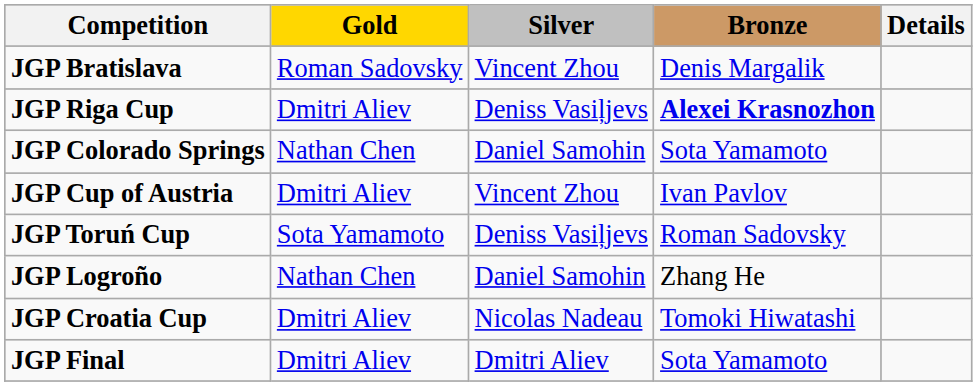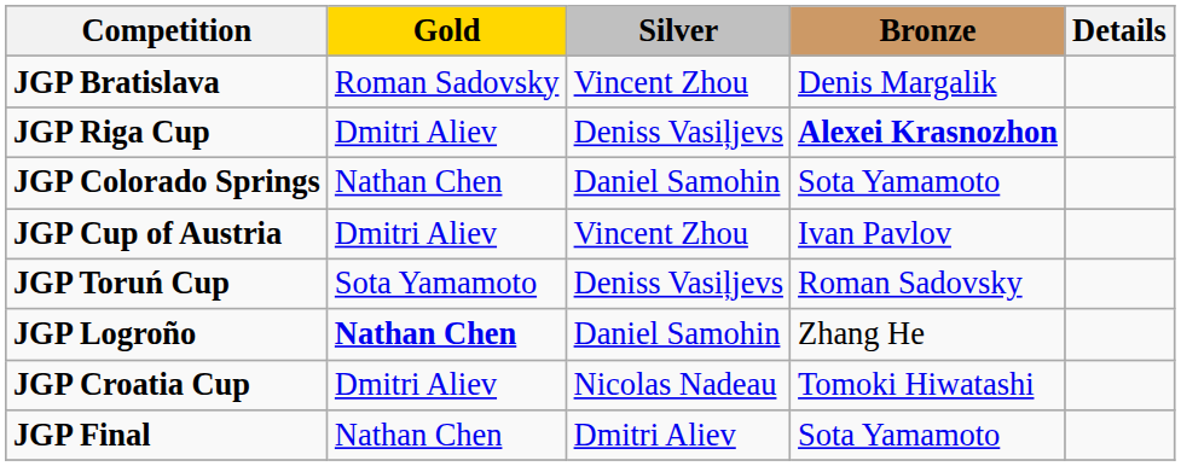JGP Logroño | Gold: normal -> bold
JGP Final | Gold: Dmitri Aliev -> Nathan Chen
